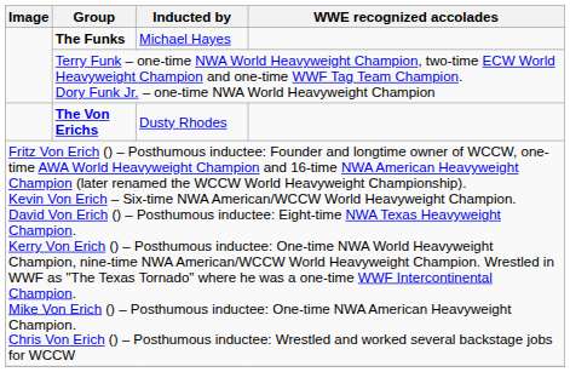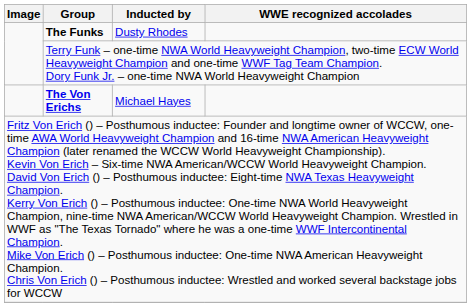The Funks | Inducted by: Michael Hayes -> Dusty Rhodes
The Von Erichs | Inducted by: Dusty Rhodes -> Michael Hayes
